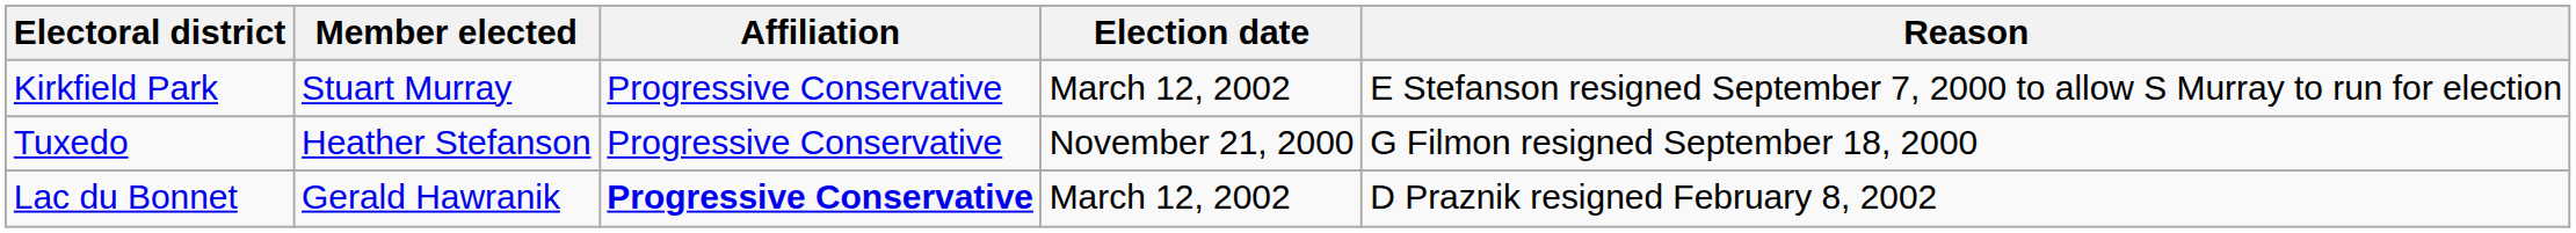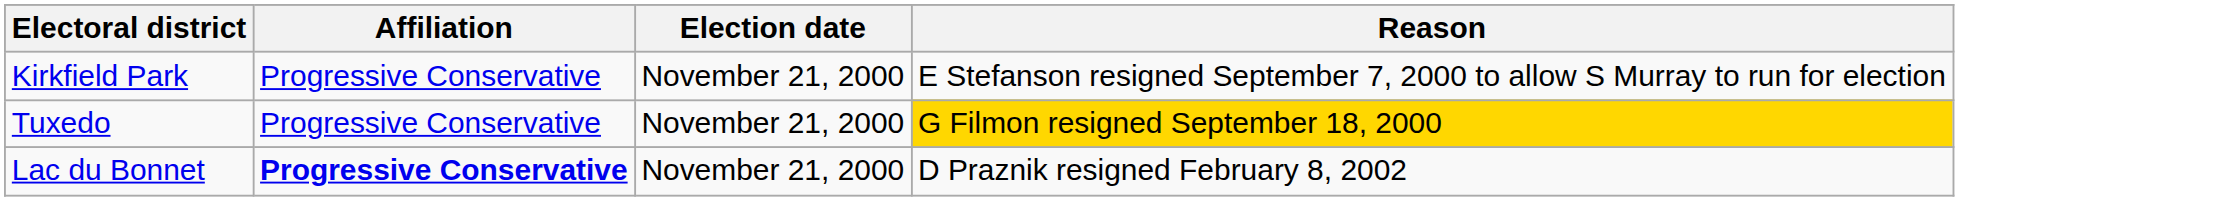- column: Member elected | Stuart Murray | Heather Stefanson | Gerald Hawranik
Kirkfield Park | Election date: March 12, 2002 -> November 21, 2000
Tuxedo | Reason: no background -> gold background
Lac du Bonnet | Election date: March 12, 2002 -> November 21, 2000
